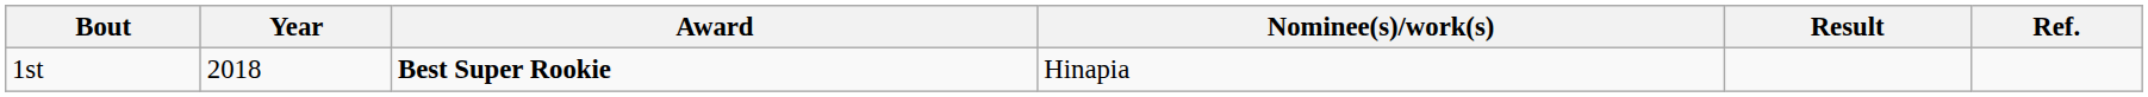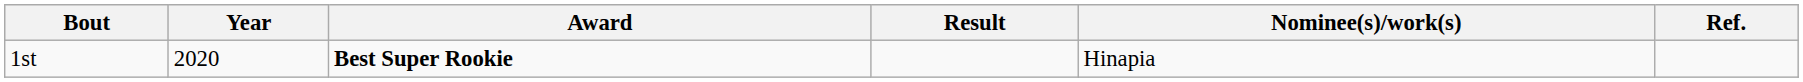columns swapped: Nominee(s)/work(s) <-> Result
1st | Year: 2018 -> 2020
